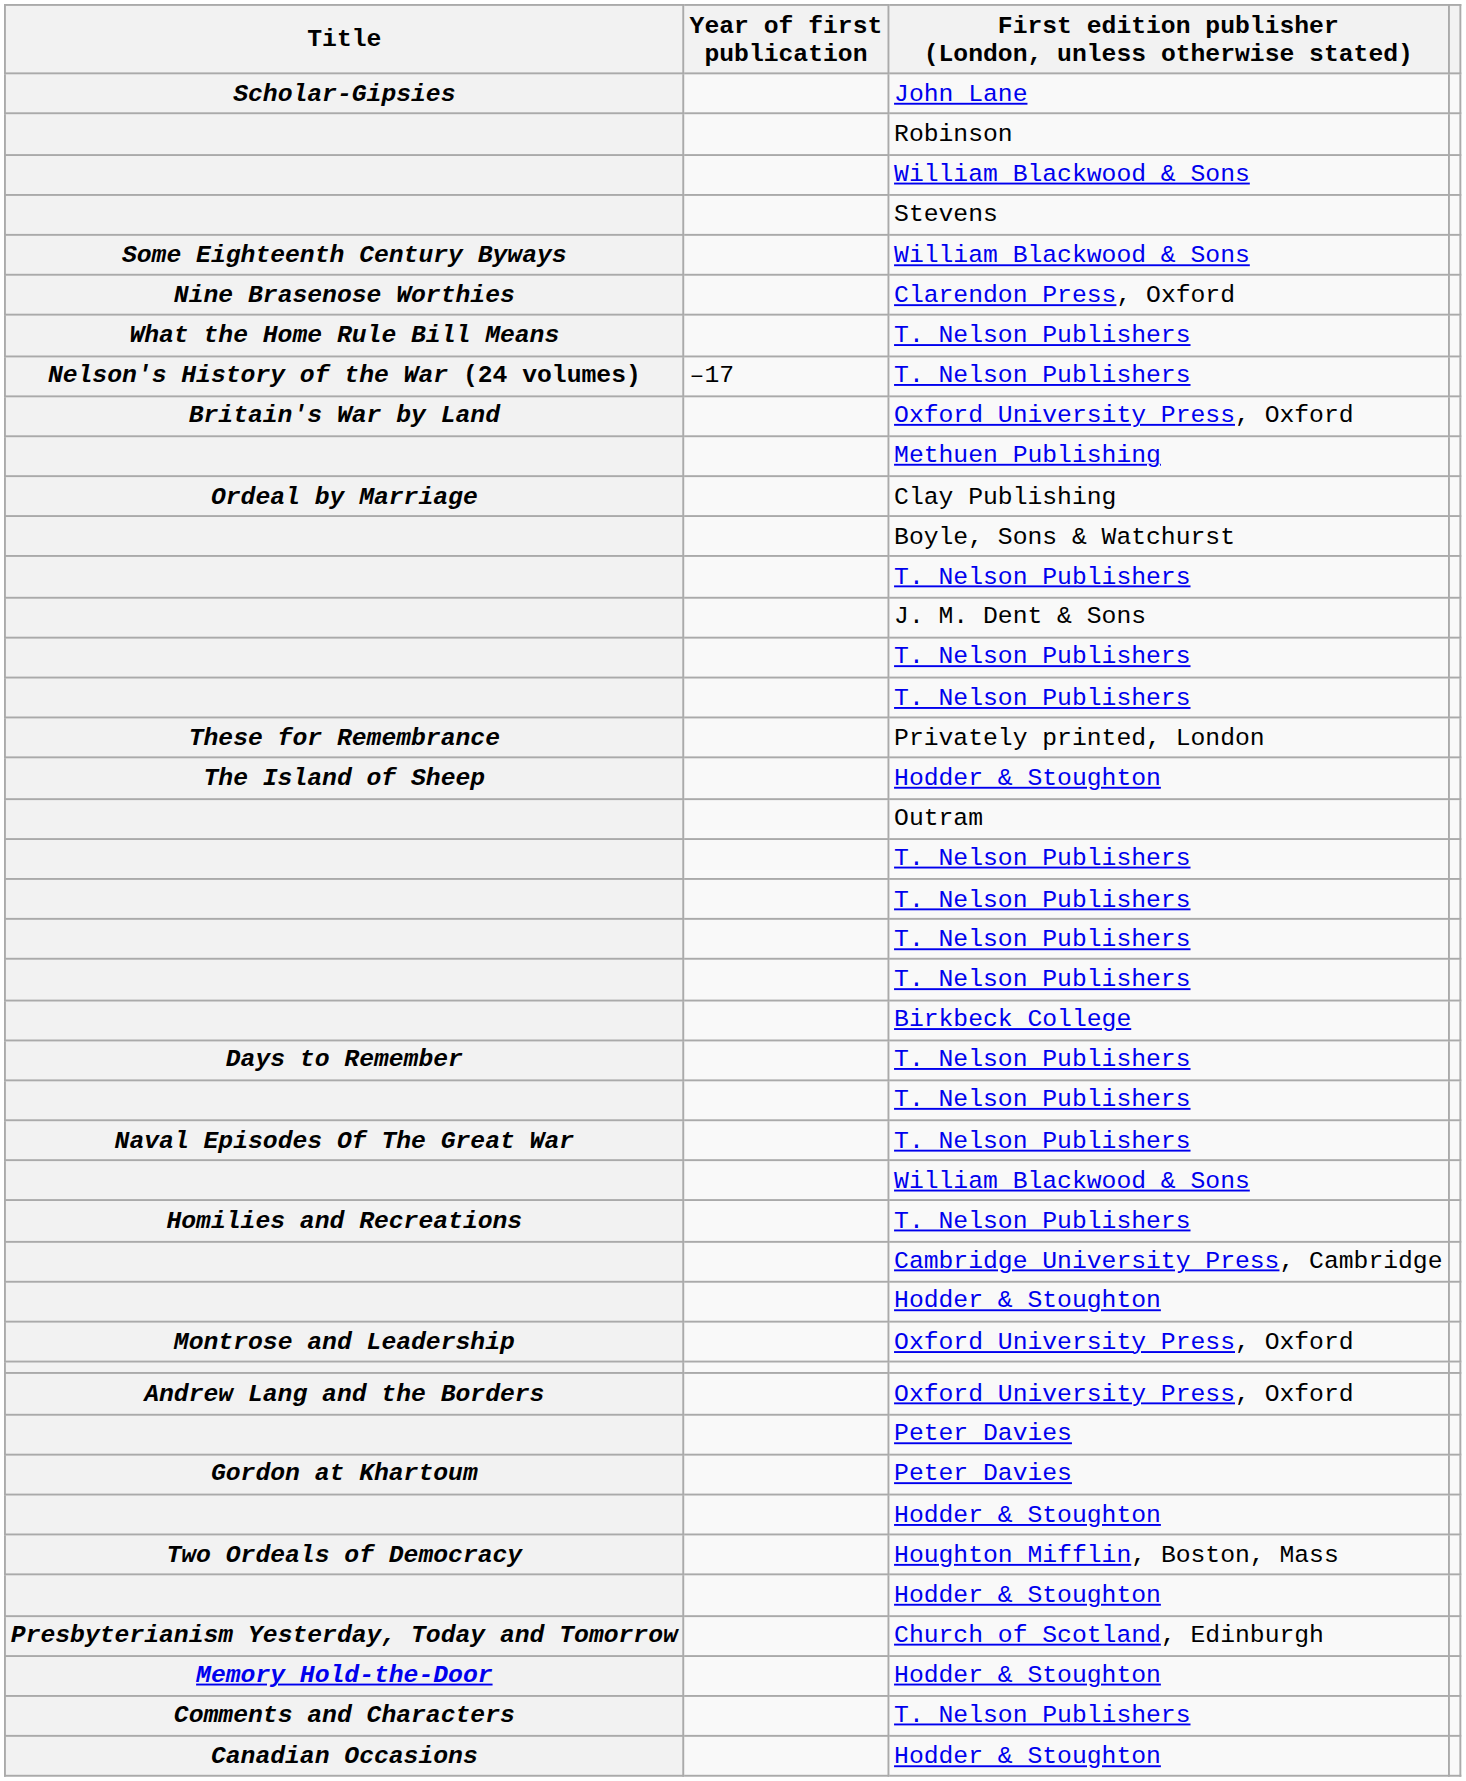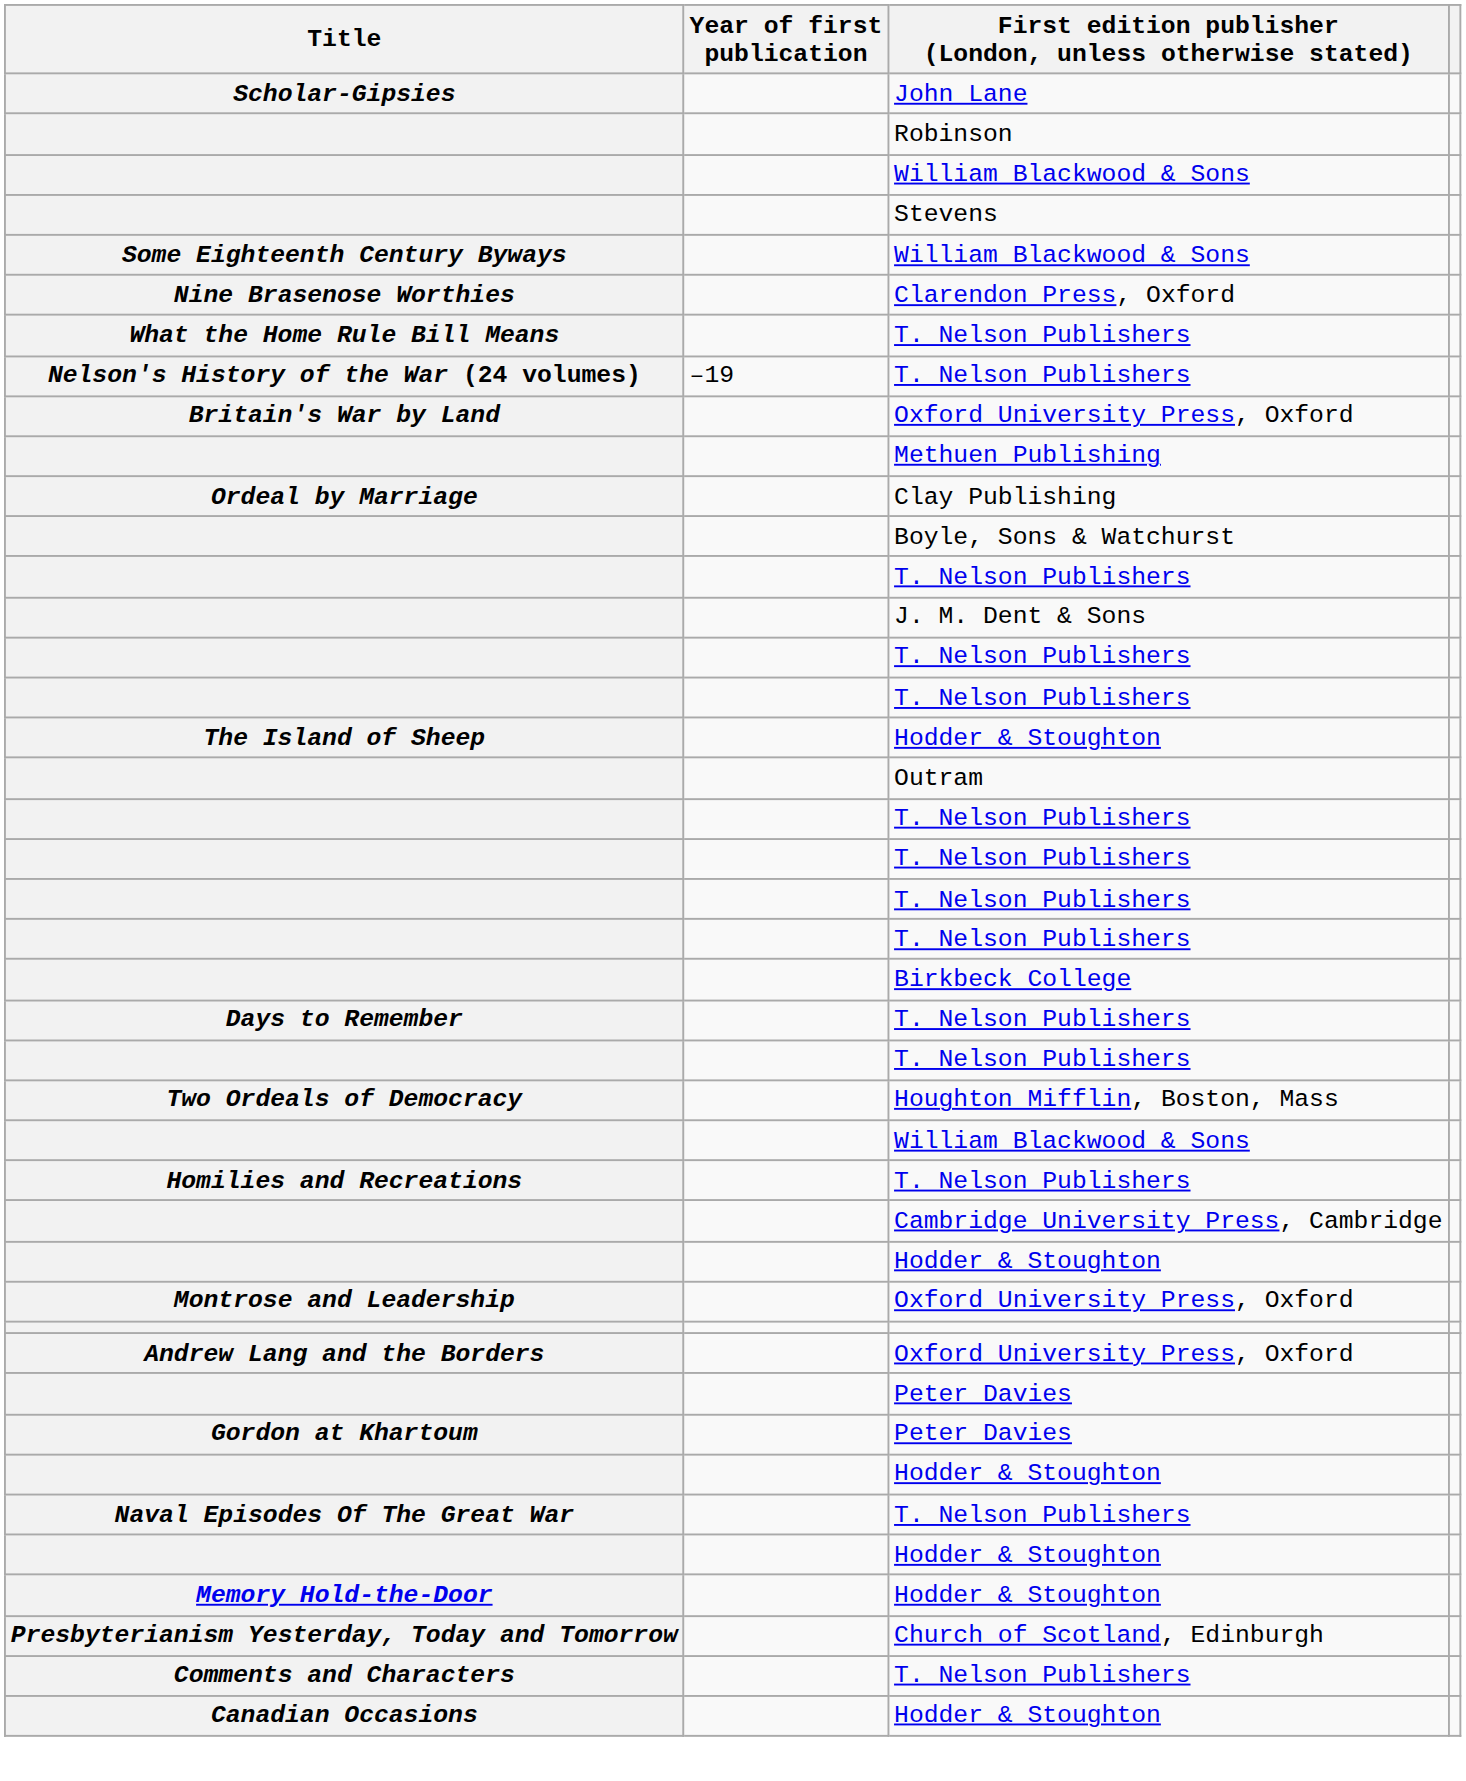Nelson's History of the War (24 volumes) | Year of first publication: –17 -> –19
- row: These for Remembrance | Privately printed, London
rows swapped: Two Ordeals of Democracy <-> Naval Episodes Of The Great War
rows swapped: Presbyterianism Yesterday, Today and Tomorrow <-> Memory Hold-the-Door
